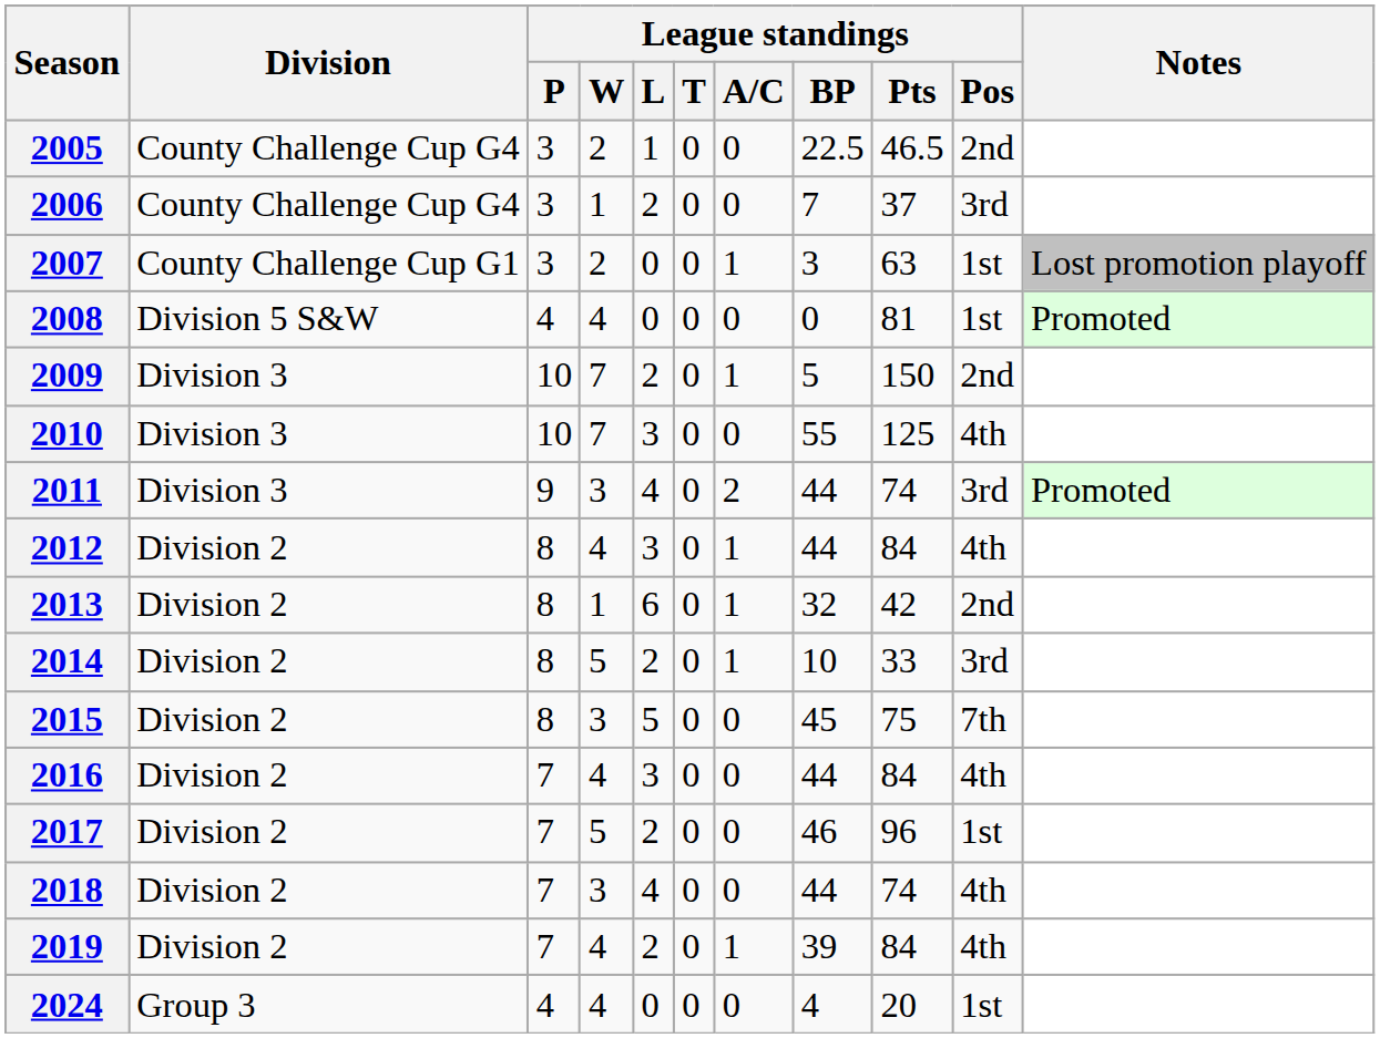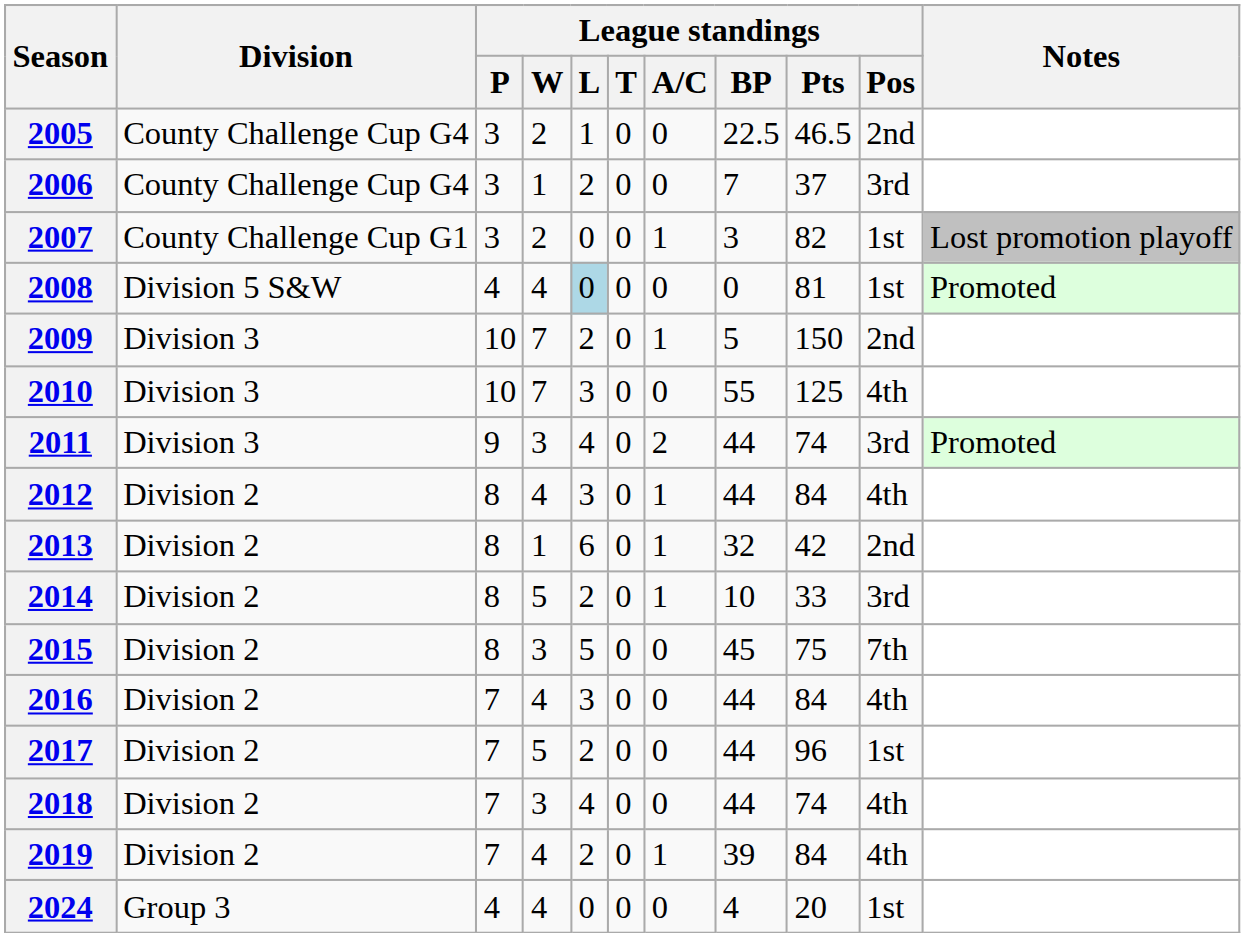2007 | League standings / Pts: 63 -> 82
2008 | League standings / L: no background -> lightblue background
2017 | League standings / BP: 46 -> 44
